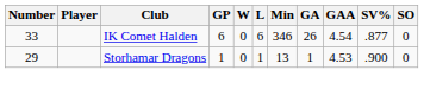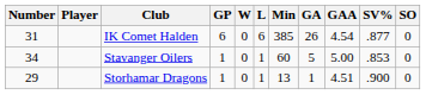IK Comet Halden | Number: 33 -> 31
IK Comet Halden | Min: 346 -> 385
+ row: 34 | Stavanger Oilers | 1 | 0 | 1 | 60 | 5 | 5.00 | .853 | 0
Storhamar Dragons | GAA: 4.53 -> 4.51
